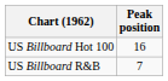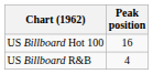US Billboard R&B | Peak position: 7 -> 4
